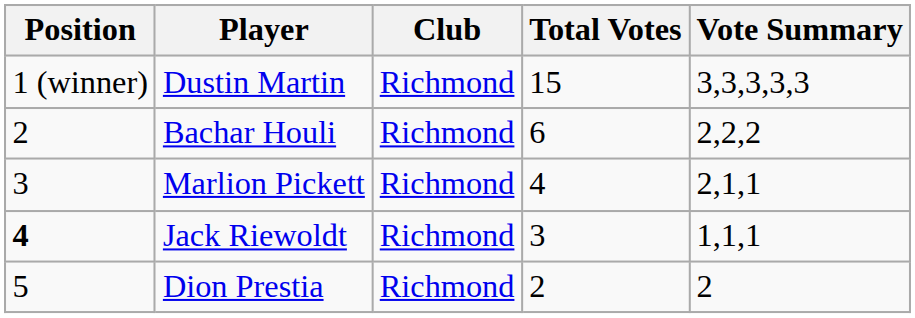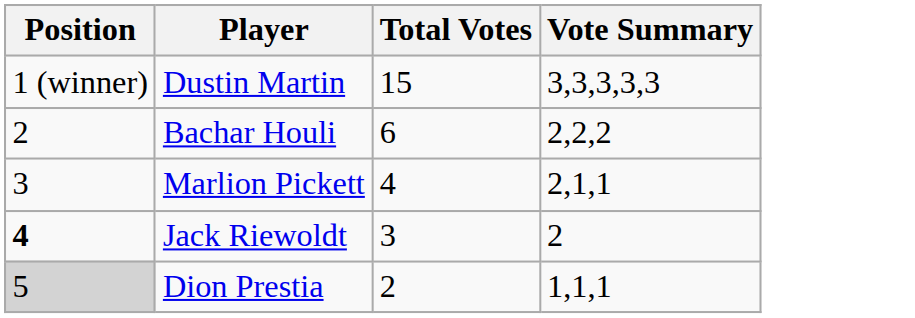- column: Club | Richmond | Richmond | Richmond | Richmond | Richmond
Jack Riewoldt | Vote Summary: 1,1,1 -> 2
Dion Prestia | Position: no background -> lightgrey background
Dion Prestia | Vote Summary: 2 -> 1,1,1
